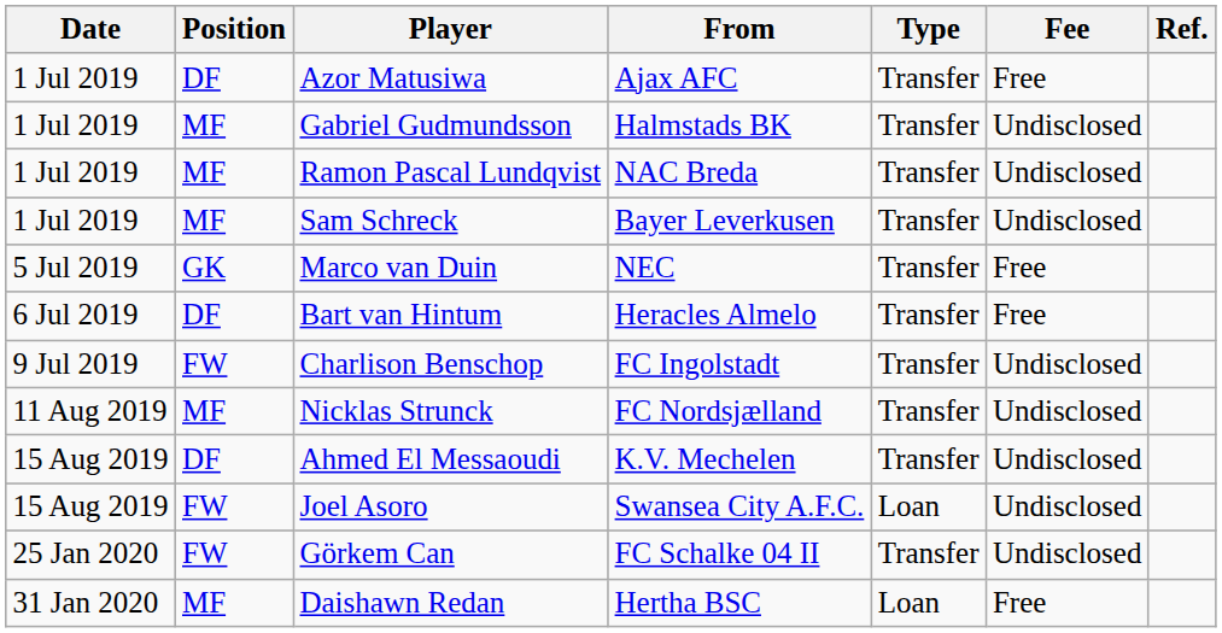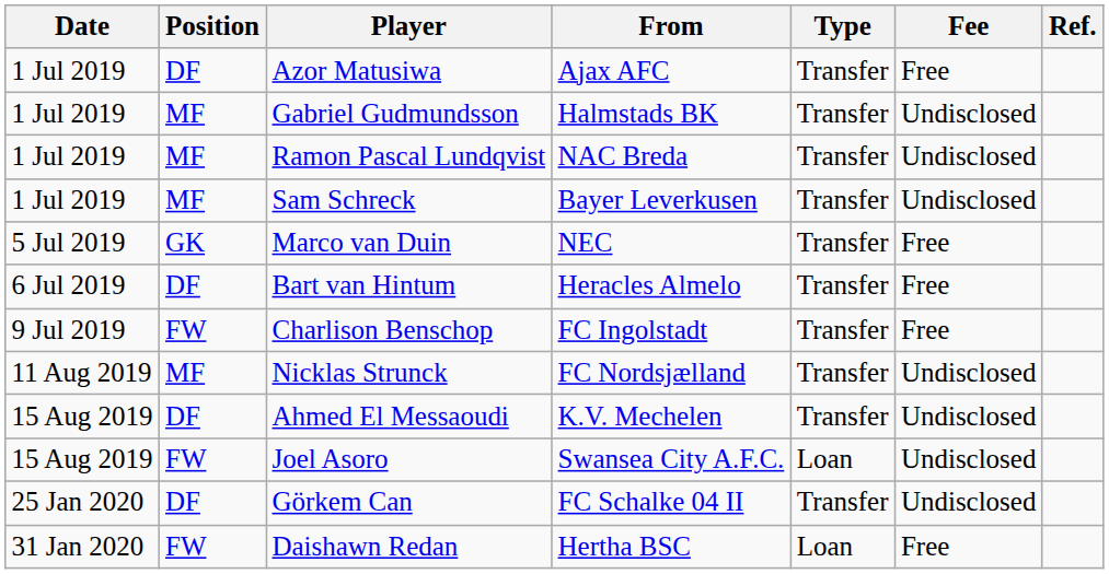Charlison Benschop | Fee: Undisclosed -> Free
Görkem Can | Position: FW -> DF
Daishawn Redan | Position: MF -> FW
